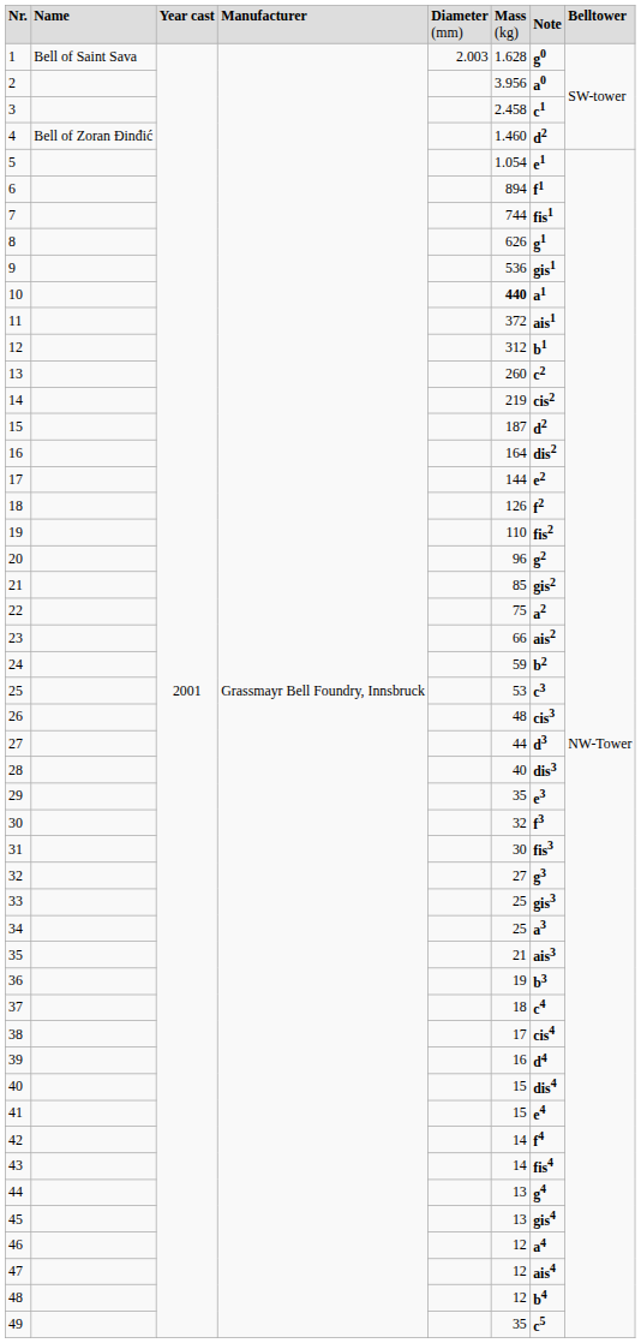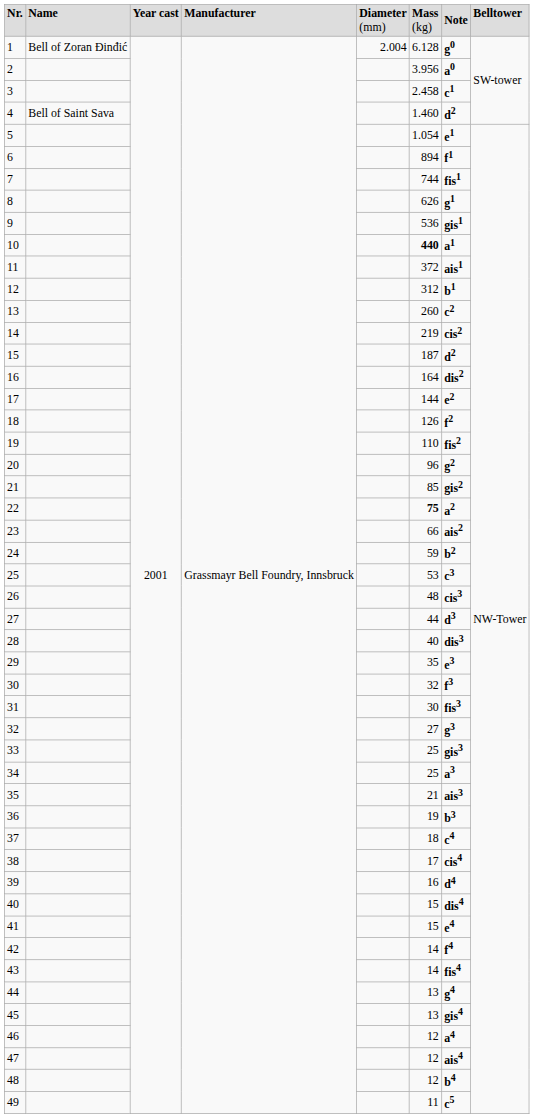1 | column 2: Bell of Saint Sava -> Bell of Zoran Đinđić
1 | column 5: 2.003 -> 2.004
1 | column 6: 1.628 -> 6.128
4 | column 2: Bell of Zoran Đinđić -> Bell of Saint Sava
22 | column 6: normal -> bold
49 | column 6: 35 -> 11
